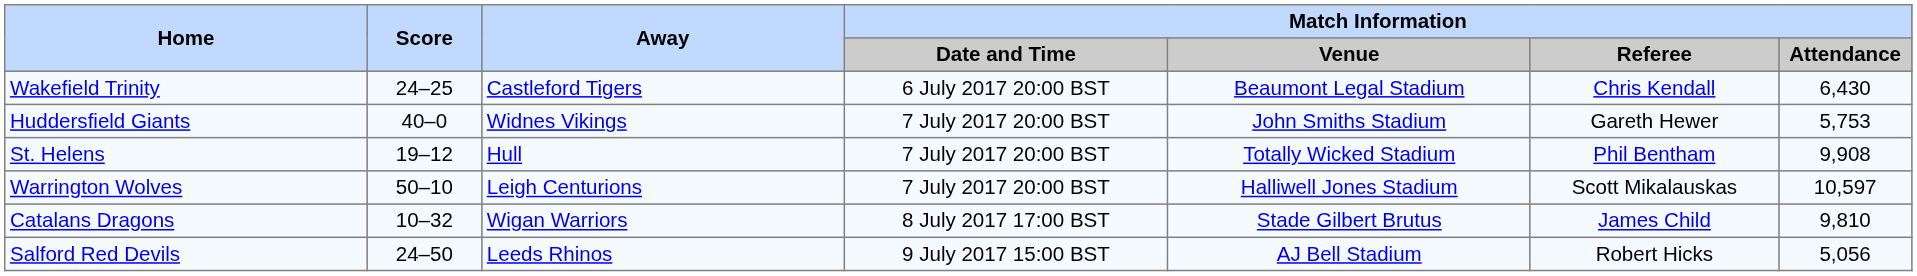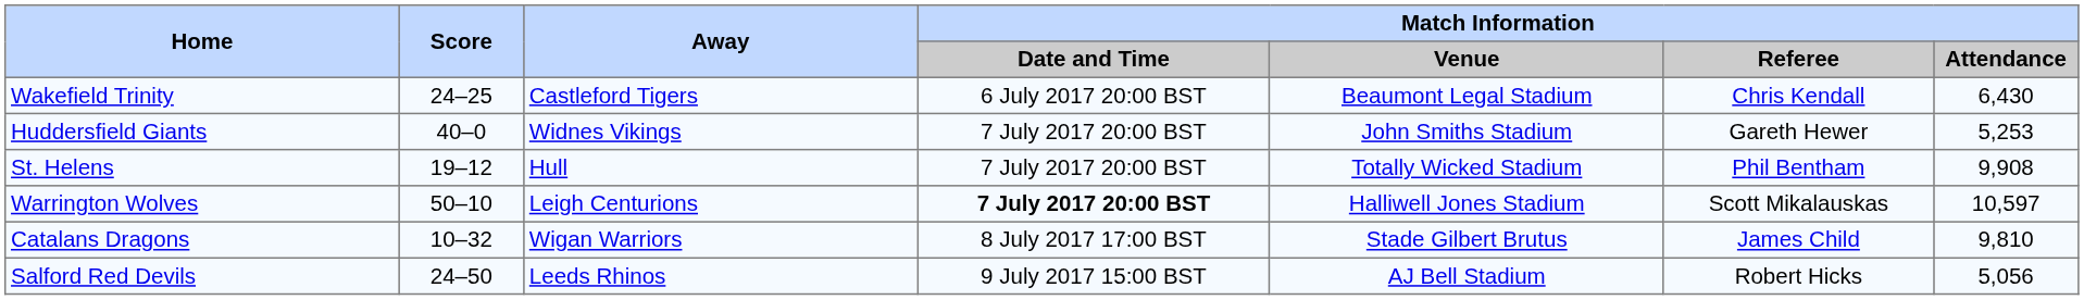Huddersfield Giants | Match Information / Attendance: 5,753 -> 5,253
Warrington Wolves | Match Information / Date and Time: normal -> bold
